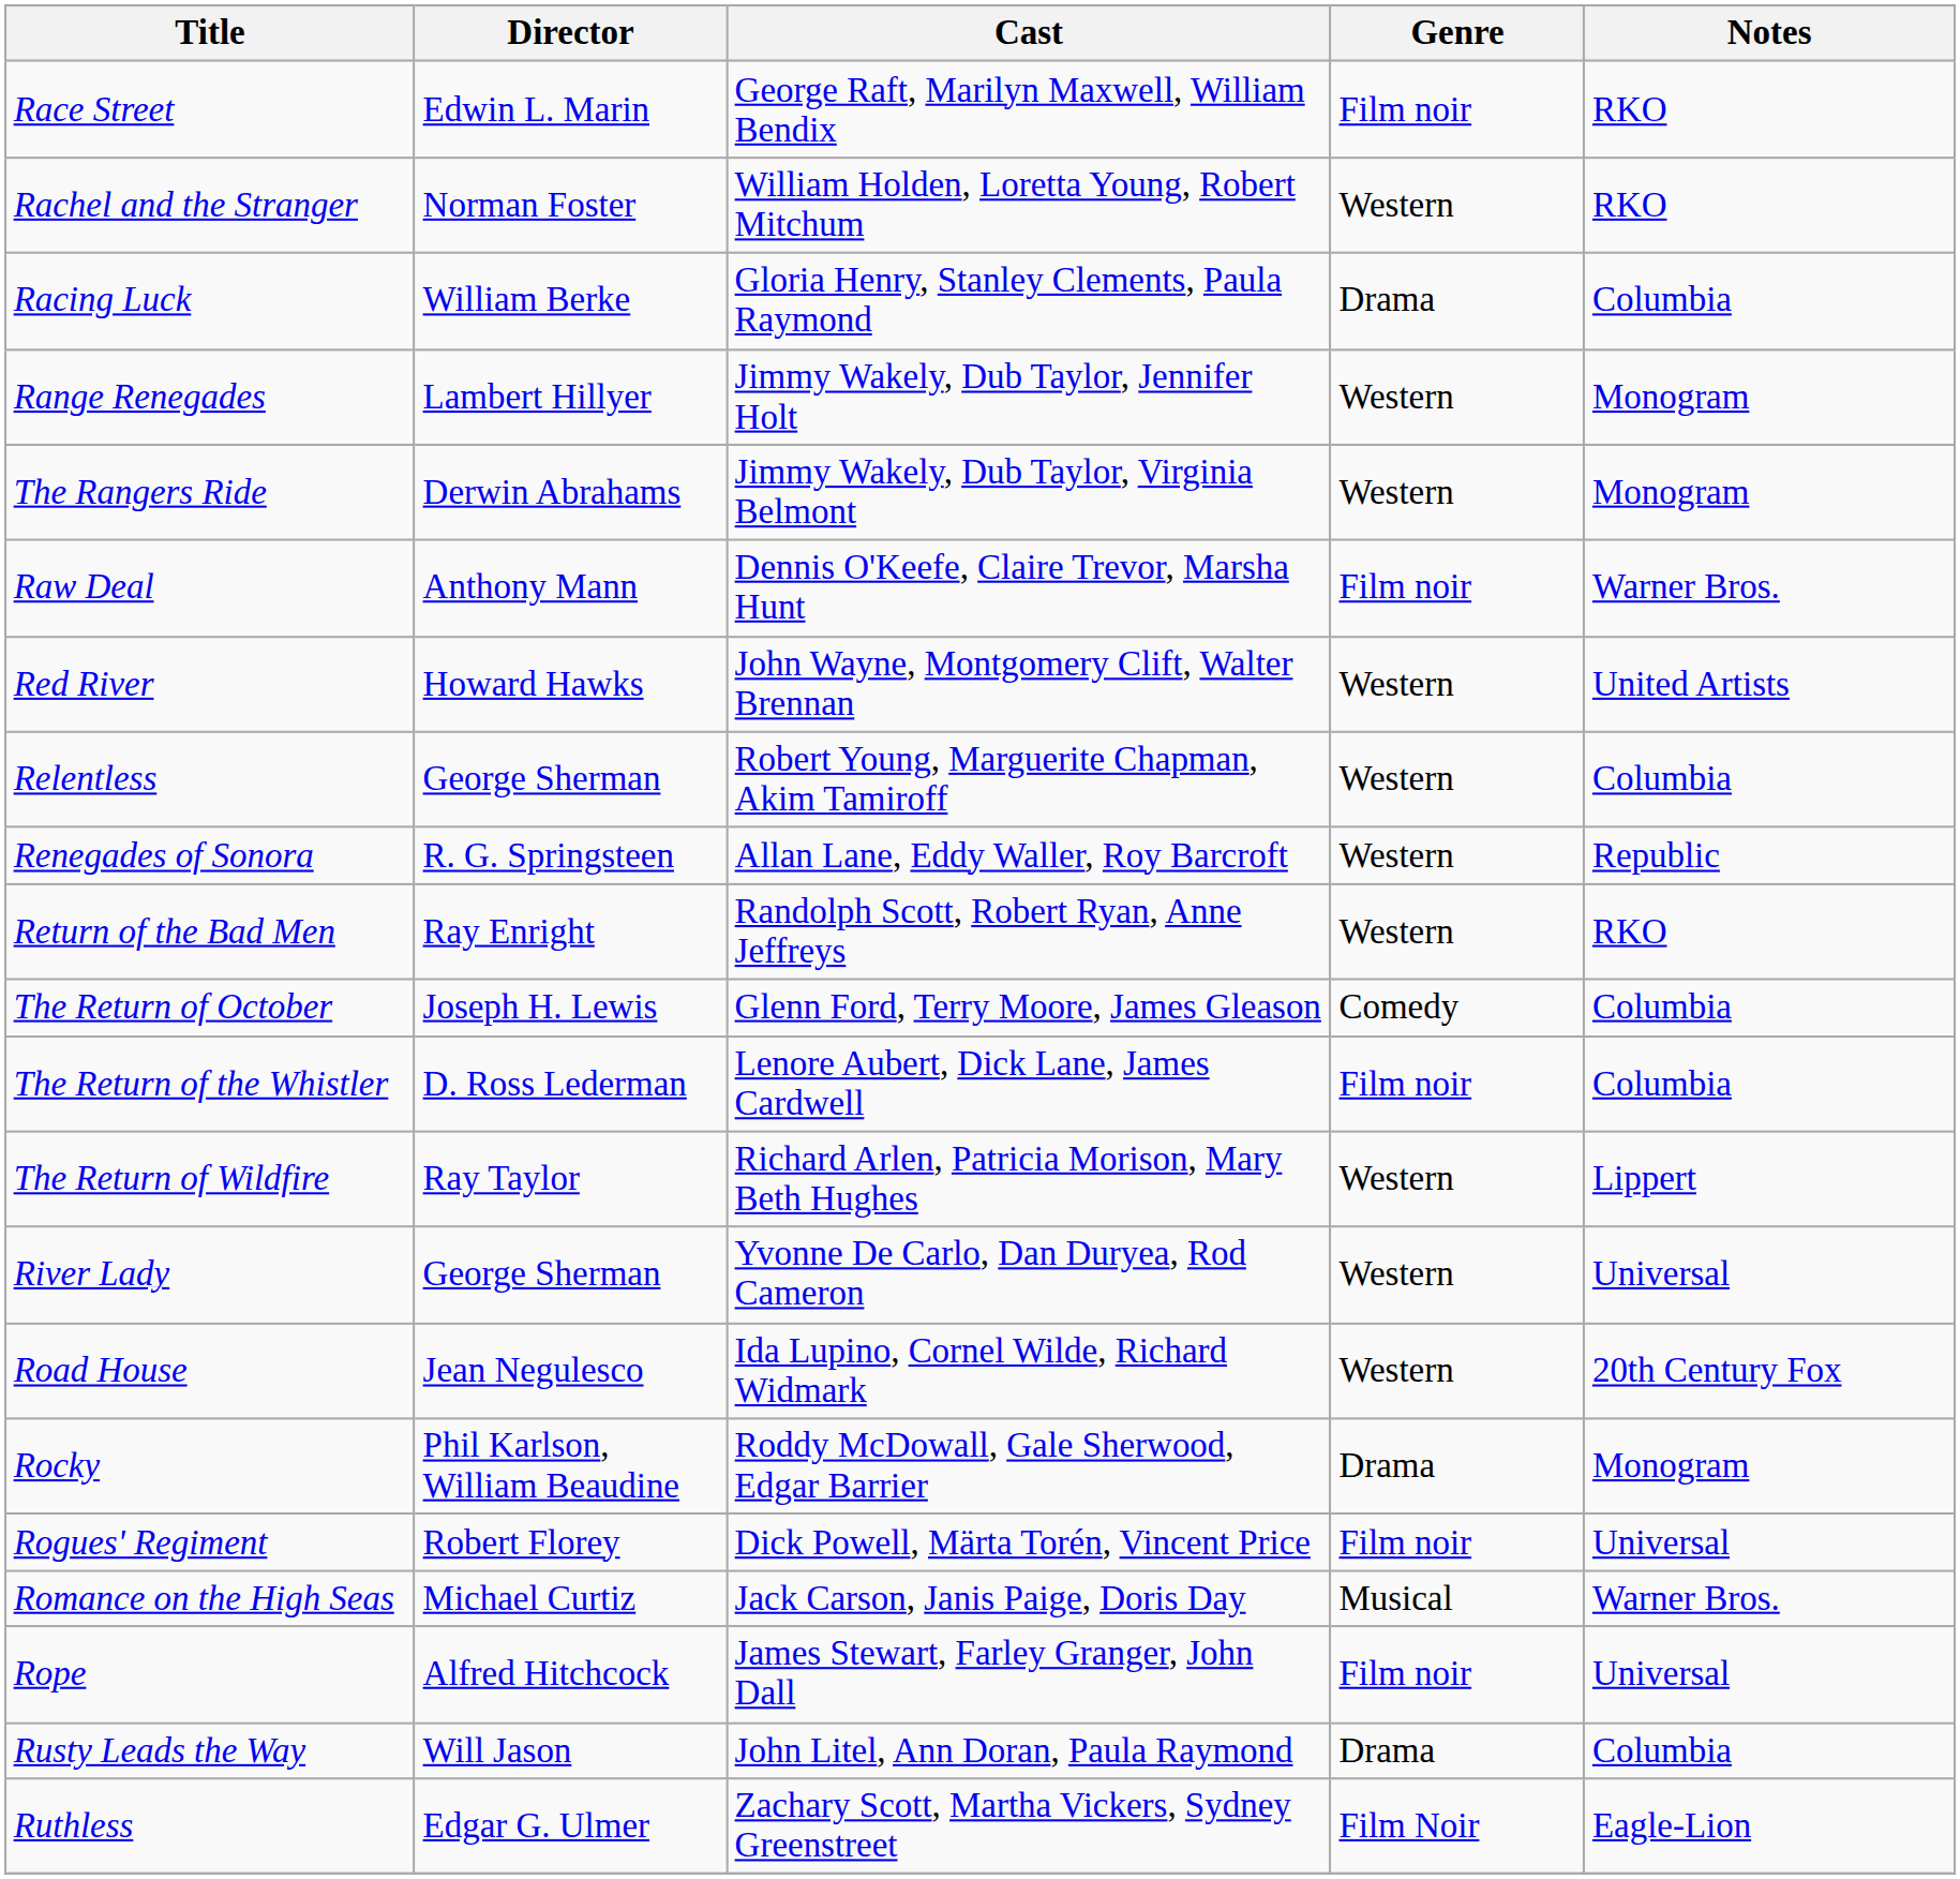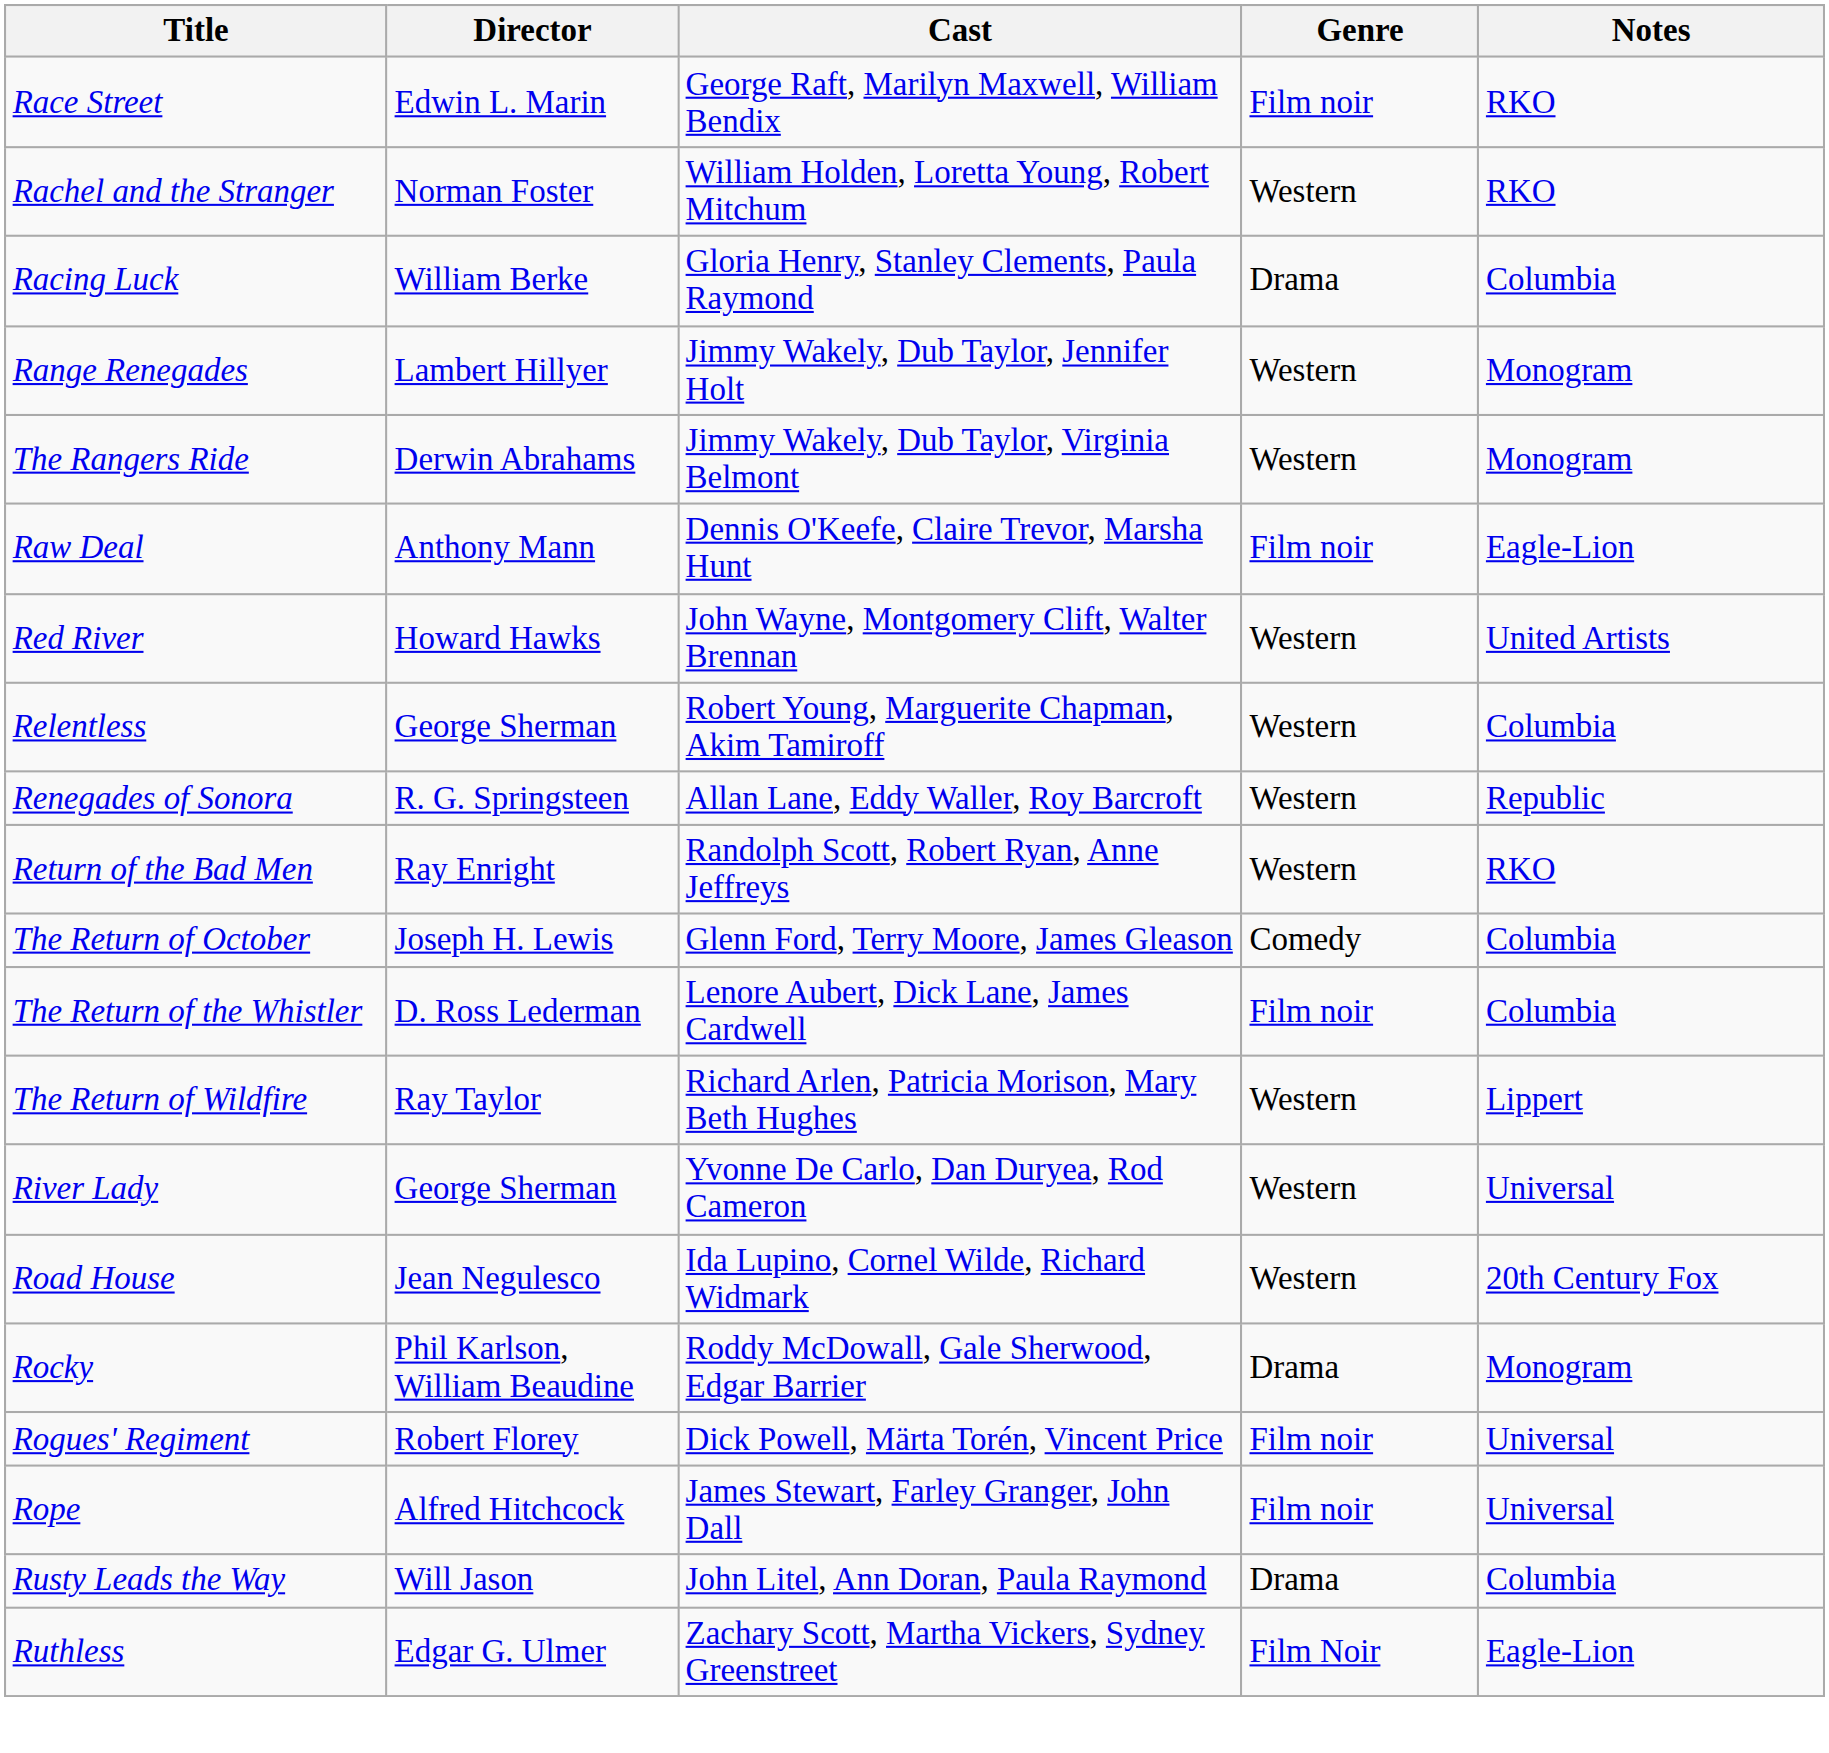Raw Deal | Notes: Warner Bros. -> Eagle-Lion
- row: Romance on the High Seas | Michael Curtiz | Jack Carson, Janis Paige, Doris Day | Musical | Warner Bros.
